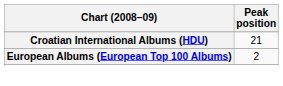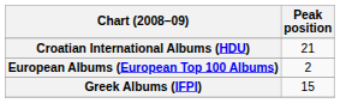+ row: Greek Albums (IFPI) | 15
